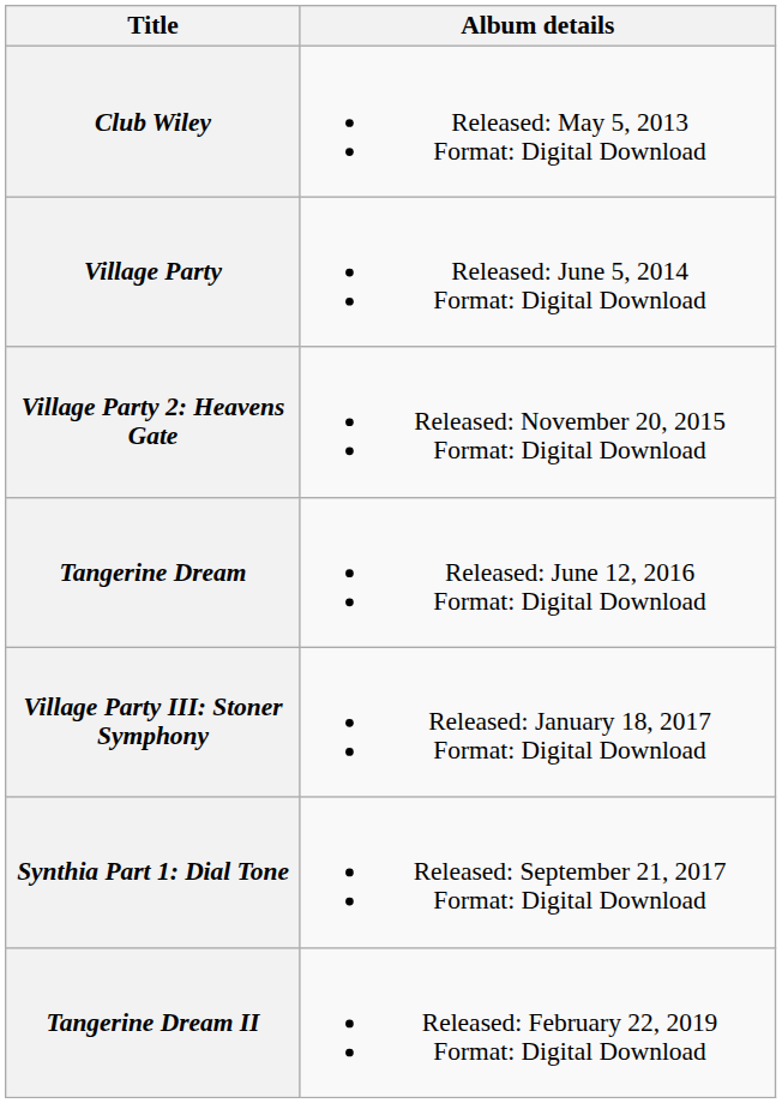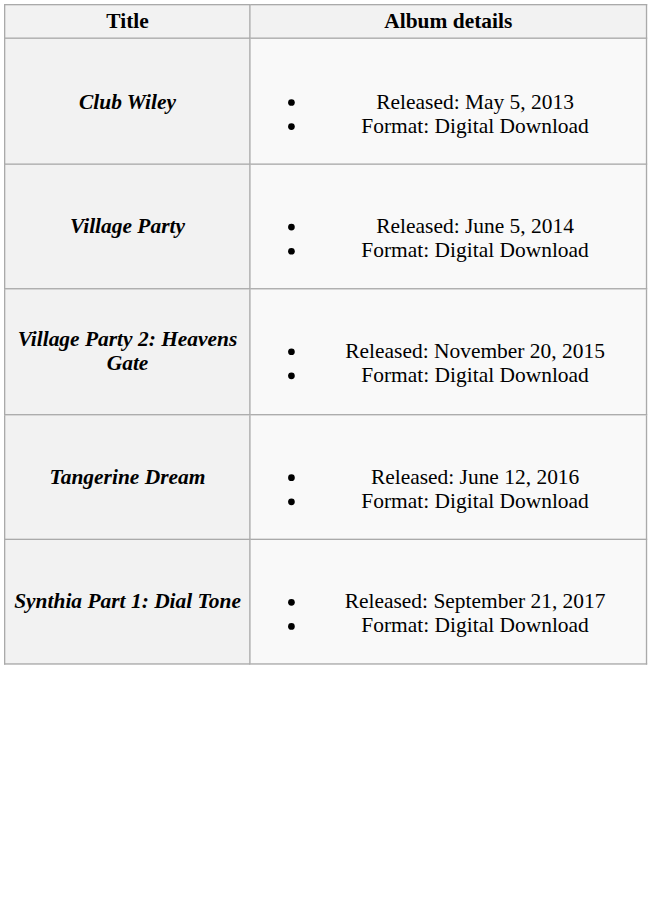- row: Village Party III: Stoner Symphony | Released: January 18, 2017 Format: Digital Download
- row: Tangerine Dream II | Released: February 22, 2019 Format: Digital Download
